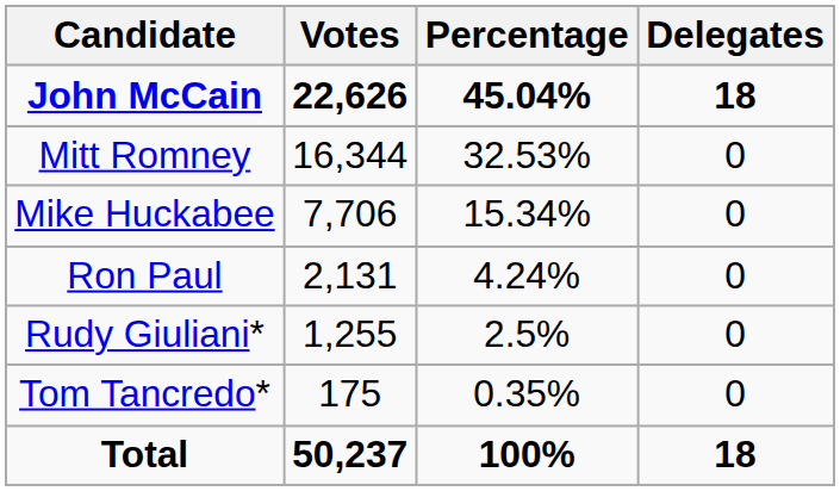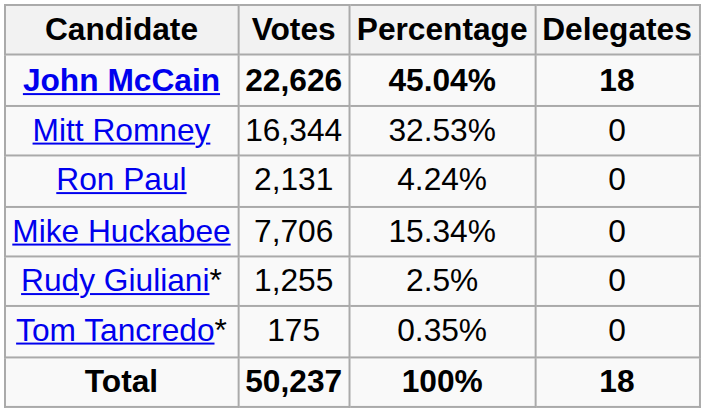rows swapped: Mike Huckabee <-> Ron Paul
